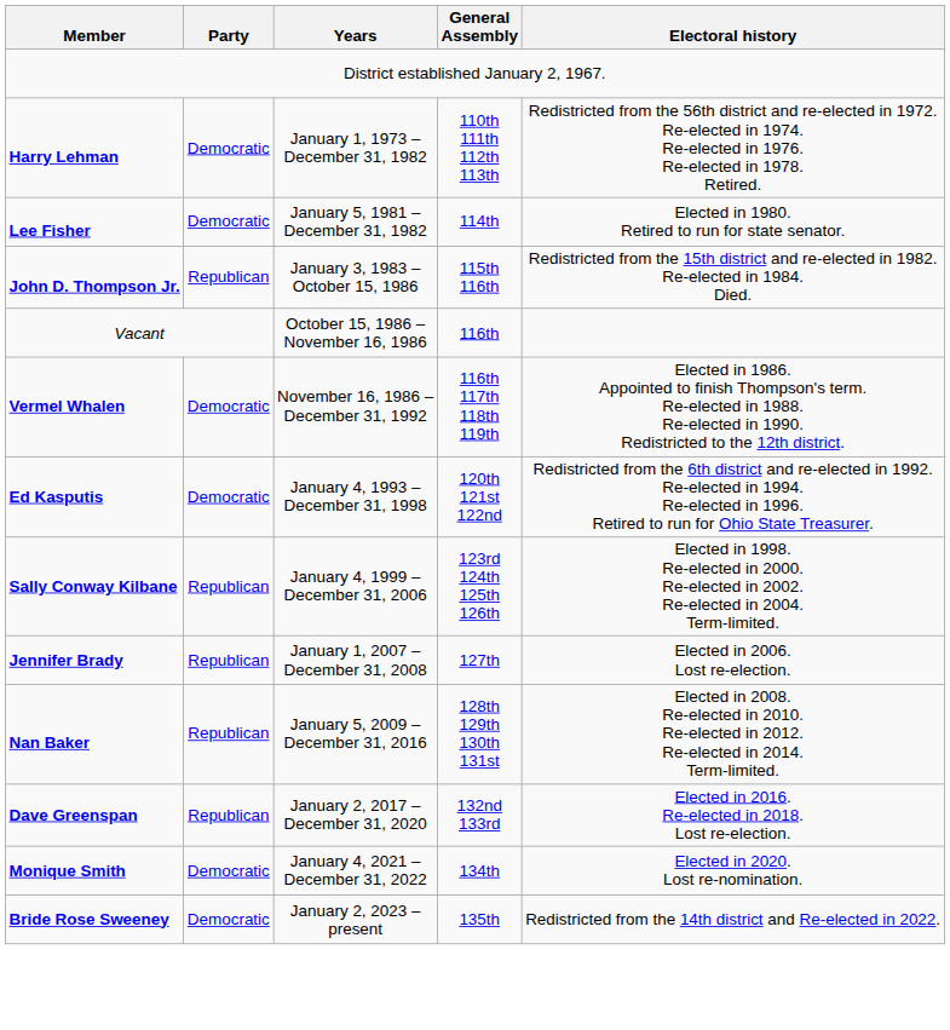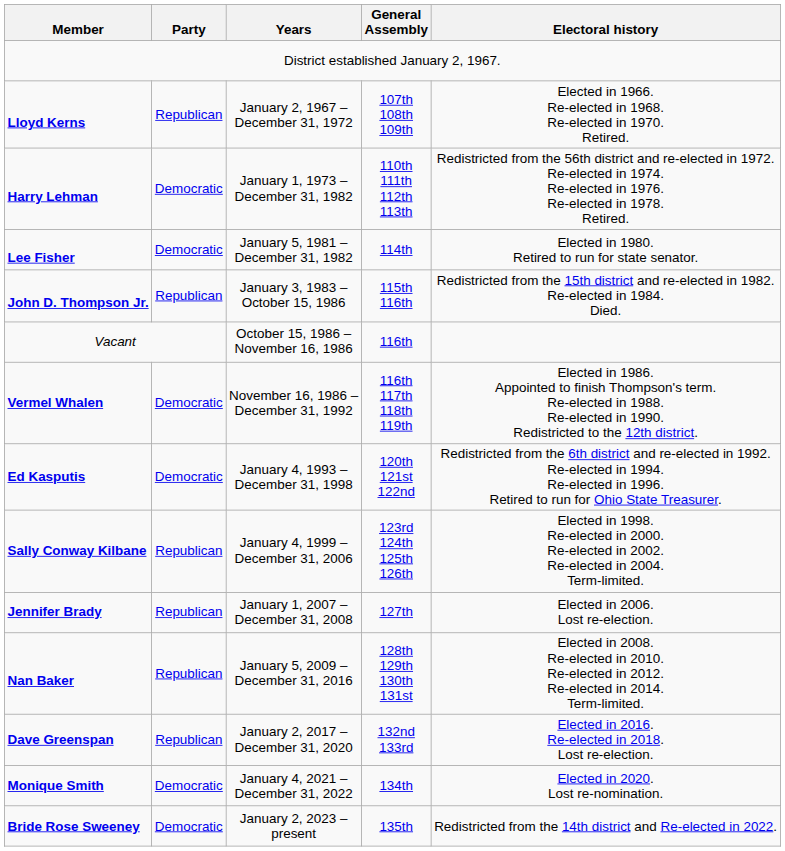+ row: Lloyd Kerns | Republican | January 2, 1967 – December 31, 1972 | 107th 108th 109th | Elected in 1966. Re-elected in 1968. Re-elected in 1970. Retired.
